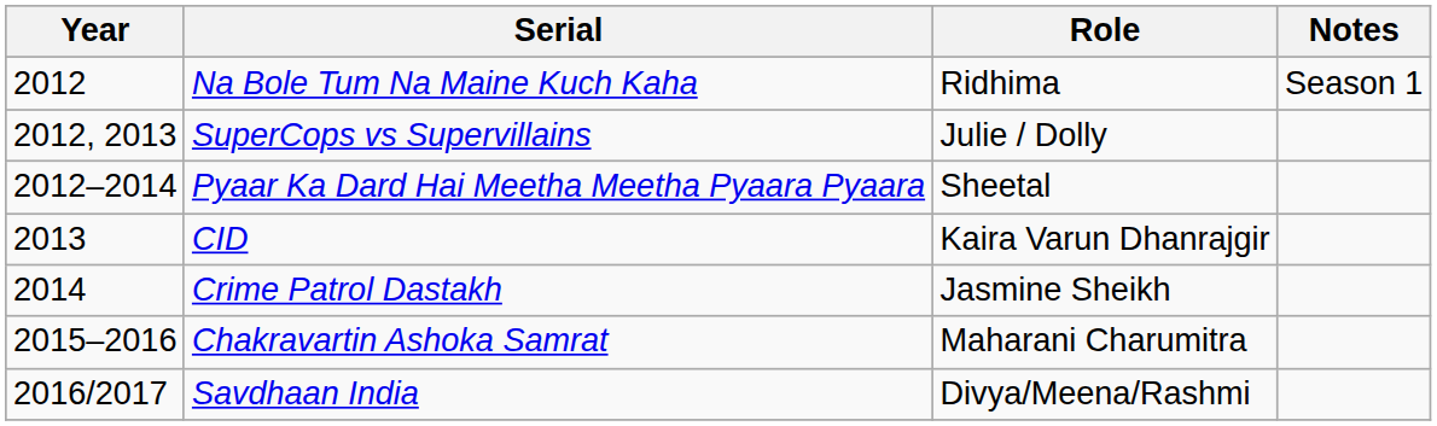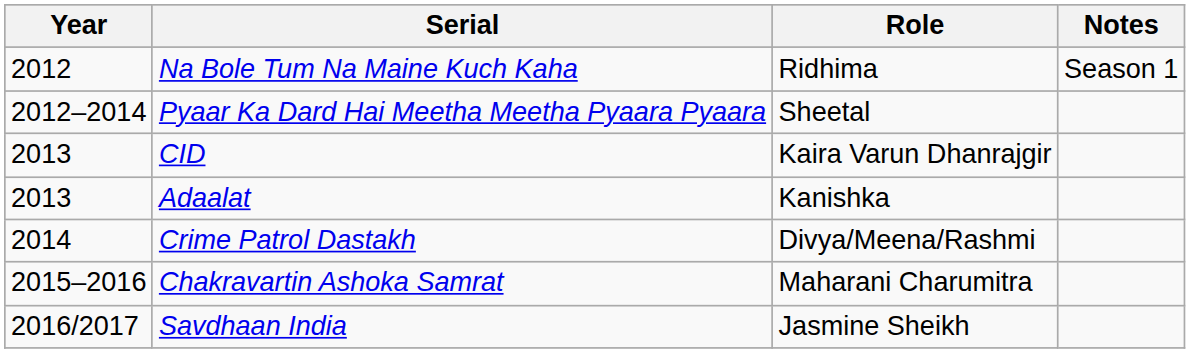- row: 2012, 2013 | SuperCops vs Supervillains | Julie / Dolly
+ row: 2013 | Adaalat | Kanishka
Crime Patrol Dastakh | Role: Jasmine Sheikh -> Divya/Meena/Rashmi
Savdhaan India | Role: Divya/Meena/Rashmi -> Jasmine Sheikh
